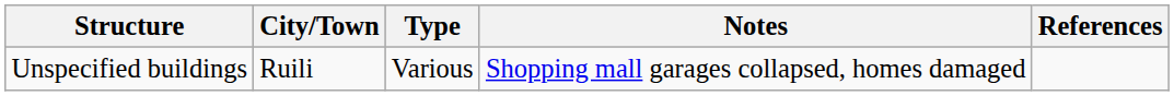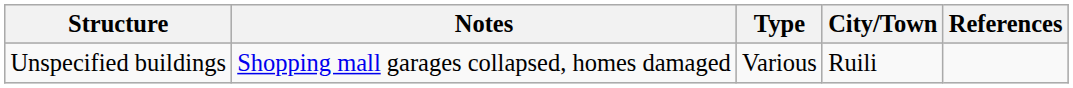columns swapped: City/Town <-> Notes
